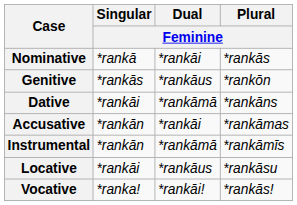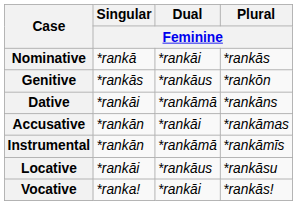Vocative | Dual / Feminine: *rankāi! -> *rankāi
